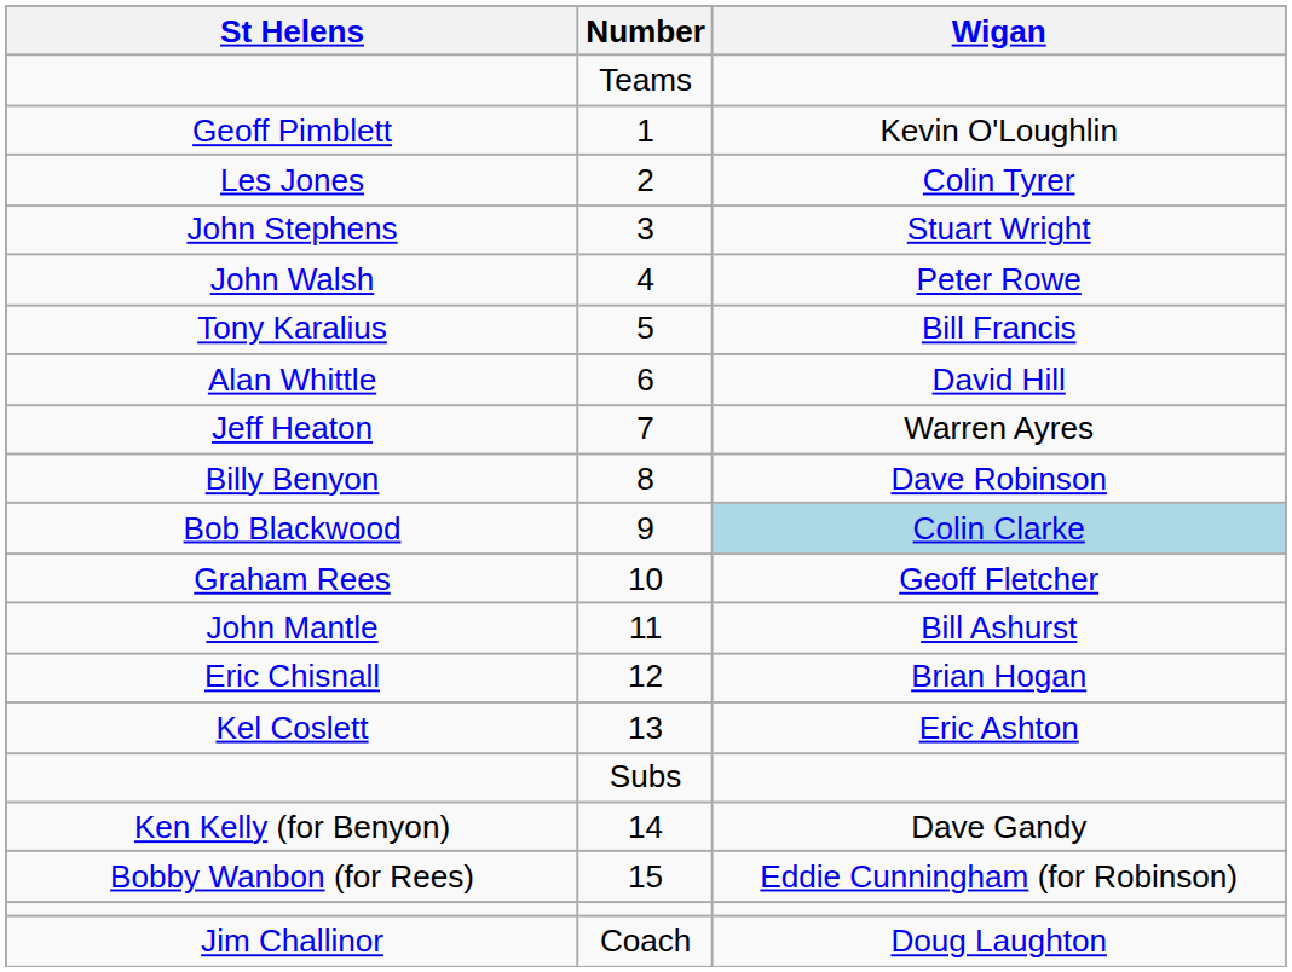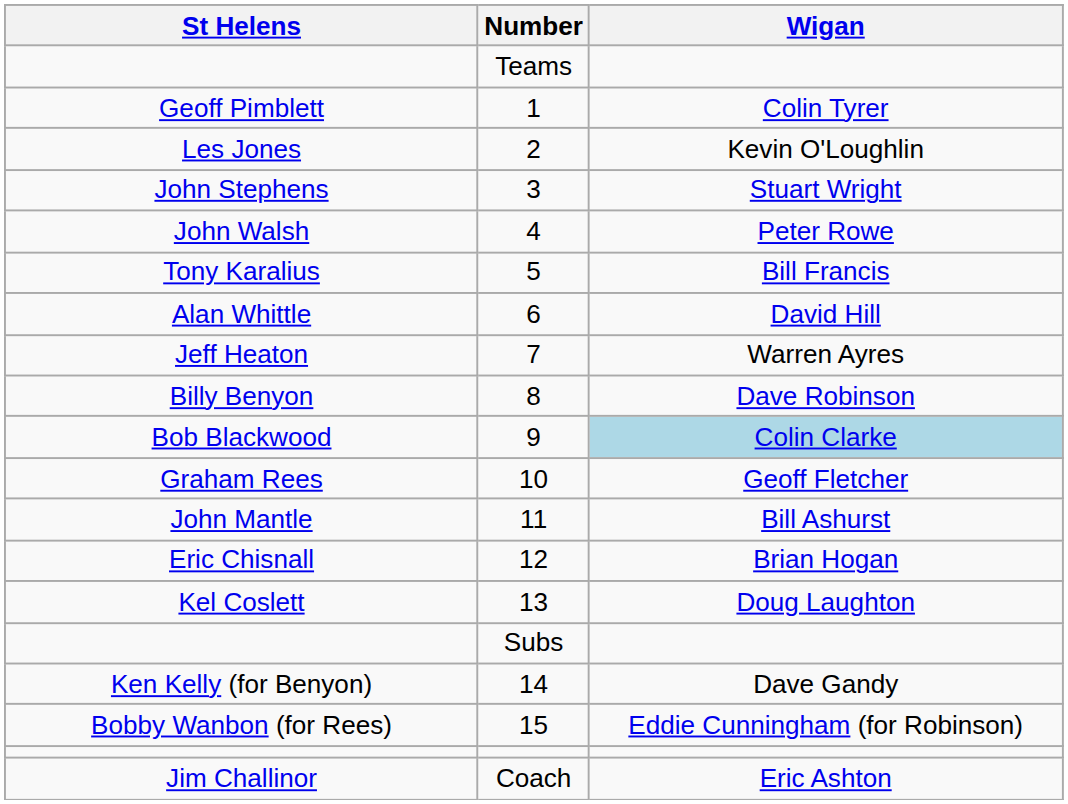1 | Wigan: Kevin O'Loughlin -> Colin Tyrer
2 | Wigan: Colin Tyrer -> Kevin O'Loughlin
13 | Wigan: Eric Ashton -> Doug Laughton
Coach | Wigan: Doug Laughton -> Eric Ashton
